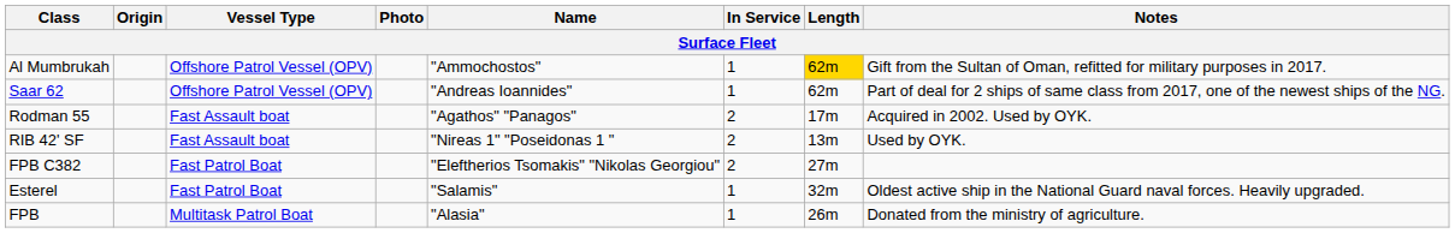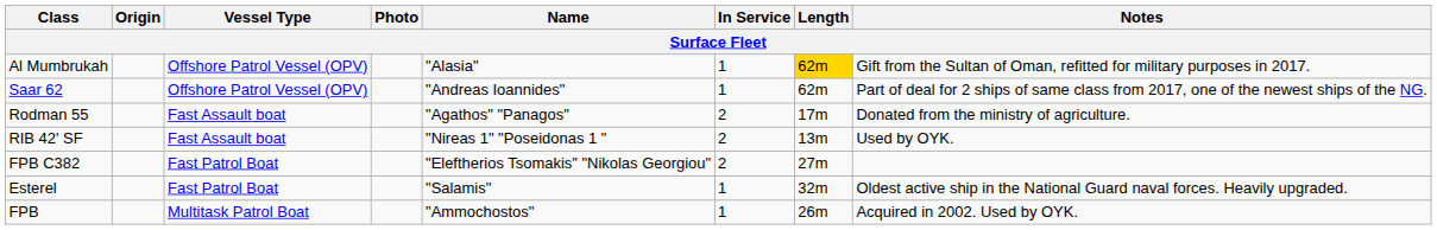Al Mumbrukah | Name: "Ammochostos" -> "Alasia"
Rodman 55 | Notes: Acquired in 2002. Used by OYK. -> Donated from the ministry of agriculture.
FPB | Name: "Alasia" -> "Ammochostos"
FPB | Notes: Donated from the ministry of agriculture. -> Acquired in 2002. Used by OYK.
